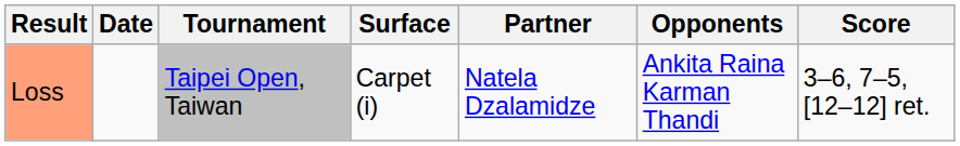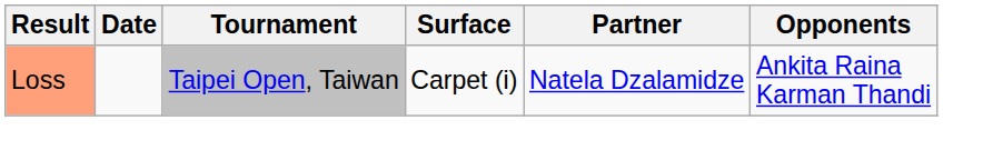- column: Score | 3–6, 7–5, [12–12] ret.
